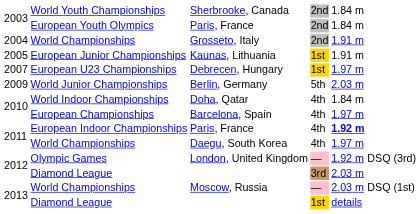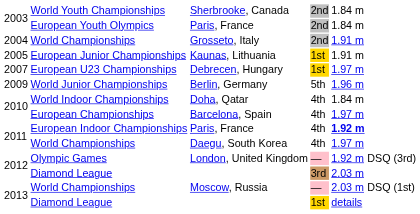Berlin, Germany | column 5: 2.03 m -> 1.96 m
